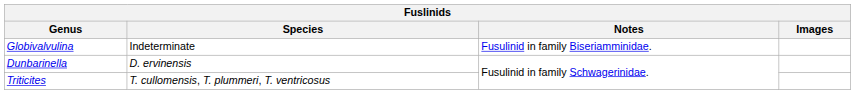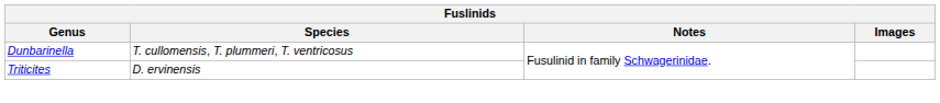- row: Globivalvulina | Indeterminate | Fusulinid in family Biseriamminidae.
Dunbarinella | Species: D. ervinensis -> T. cullomensis, T. plummeri, T. ventricosus
Triticites | Species: T. cullomensis, T. plummeri, T. ventricosus -> D. ervinensis
